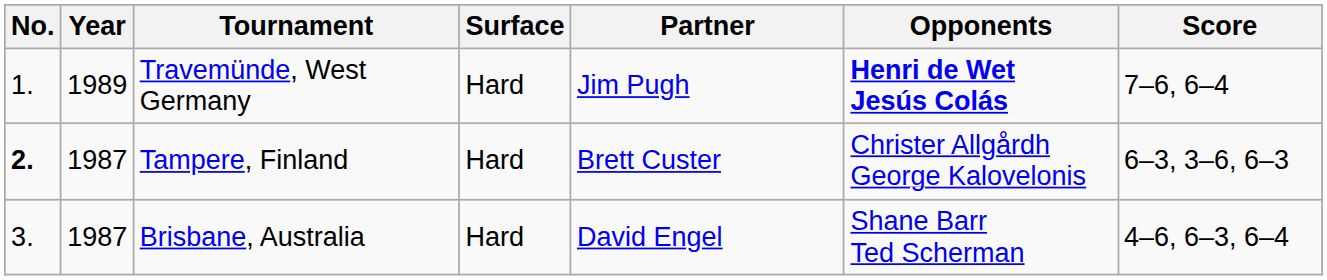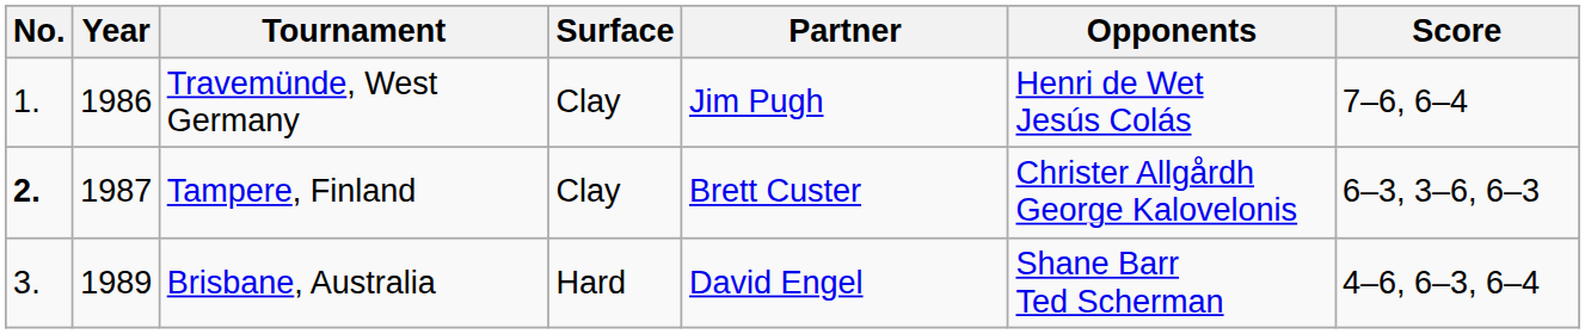Travemünde, West Germany | Year: 1989 -> 1986
Travemünde, West Germany | Surface: Hard -> Clay
Travemünde, West Germany | Opponents: bold -> normal
Tampere, Finland | Surface: Hard -> Clay
Brisbane, Australia | Year: 1987 -> 1989
